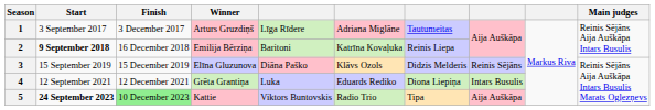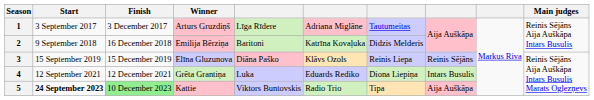2 | Start: bold -> normal
2 | column 7: Reinis Liepa -> Didzis Melderis
3 | column 7: Didzis Melderis -> Reinis Liepa
